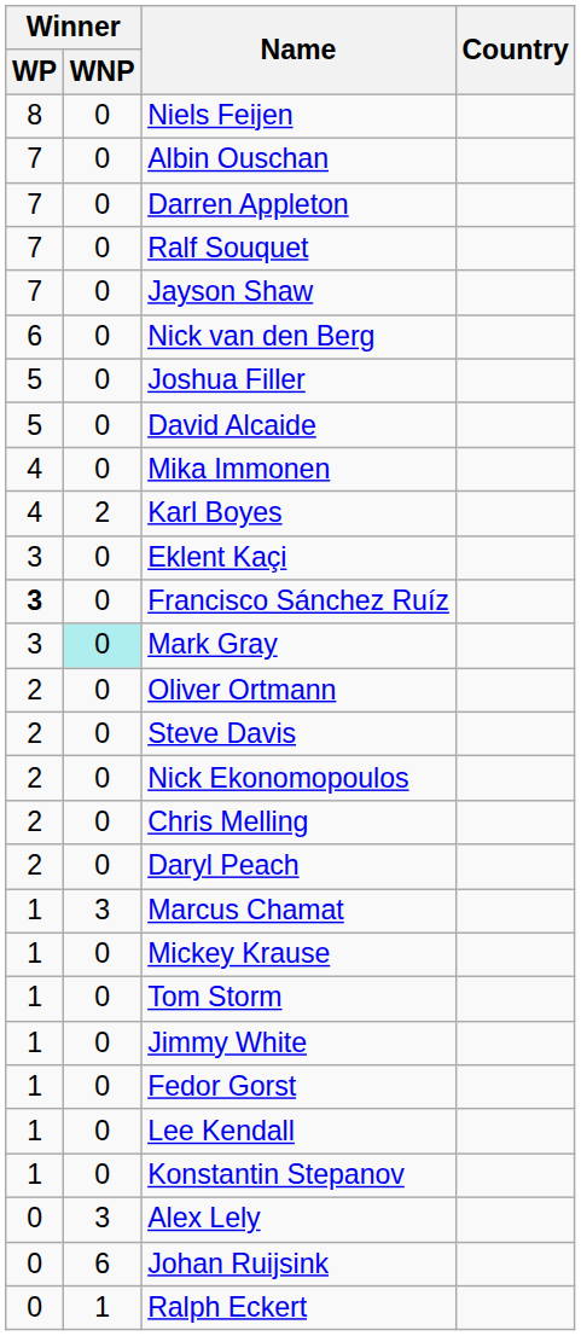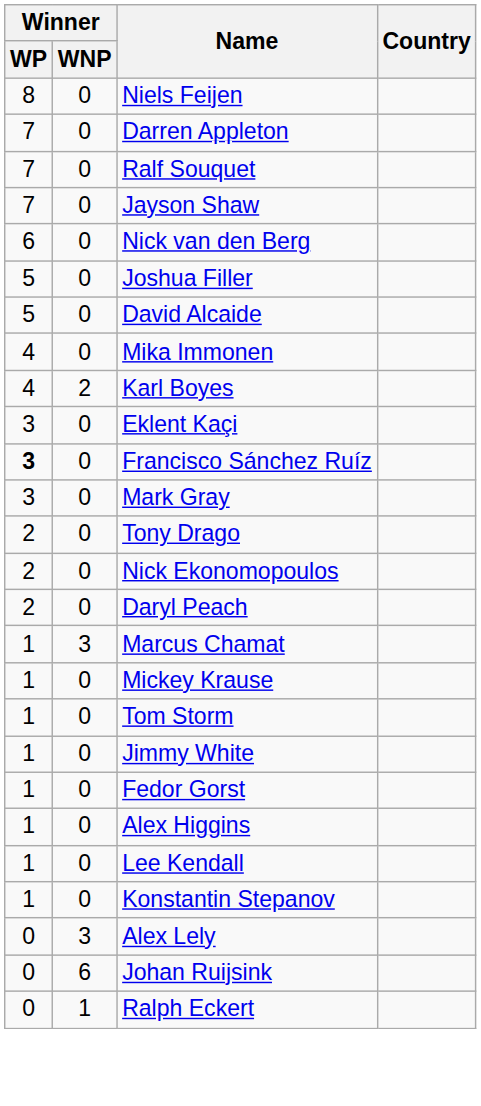- row: 7 | 0 | Albin Ouschan
Mark Gray | Winner / WNP: paleturquoise background -> no background
- row: 2 | 0 | Oliver Ortmann
- row: 2 | 0 | Steve Davis
+ row: 2 | 0 | Tony Drago
- row: 2 | 0 | Chris Melling
+ row: 1 | 0 | Alex Higgins
